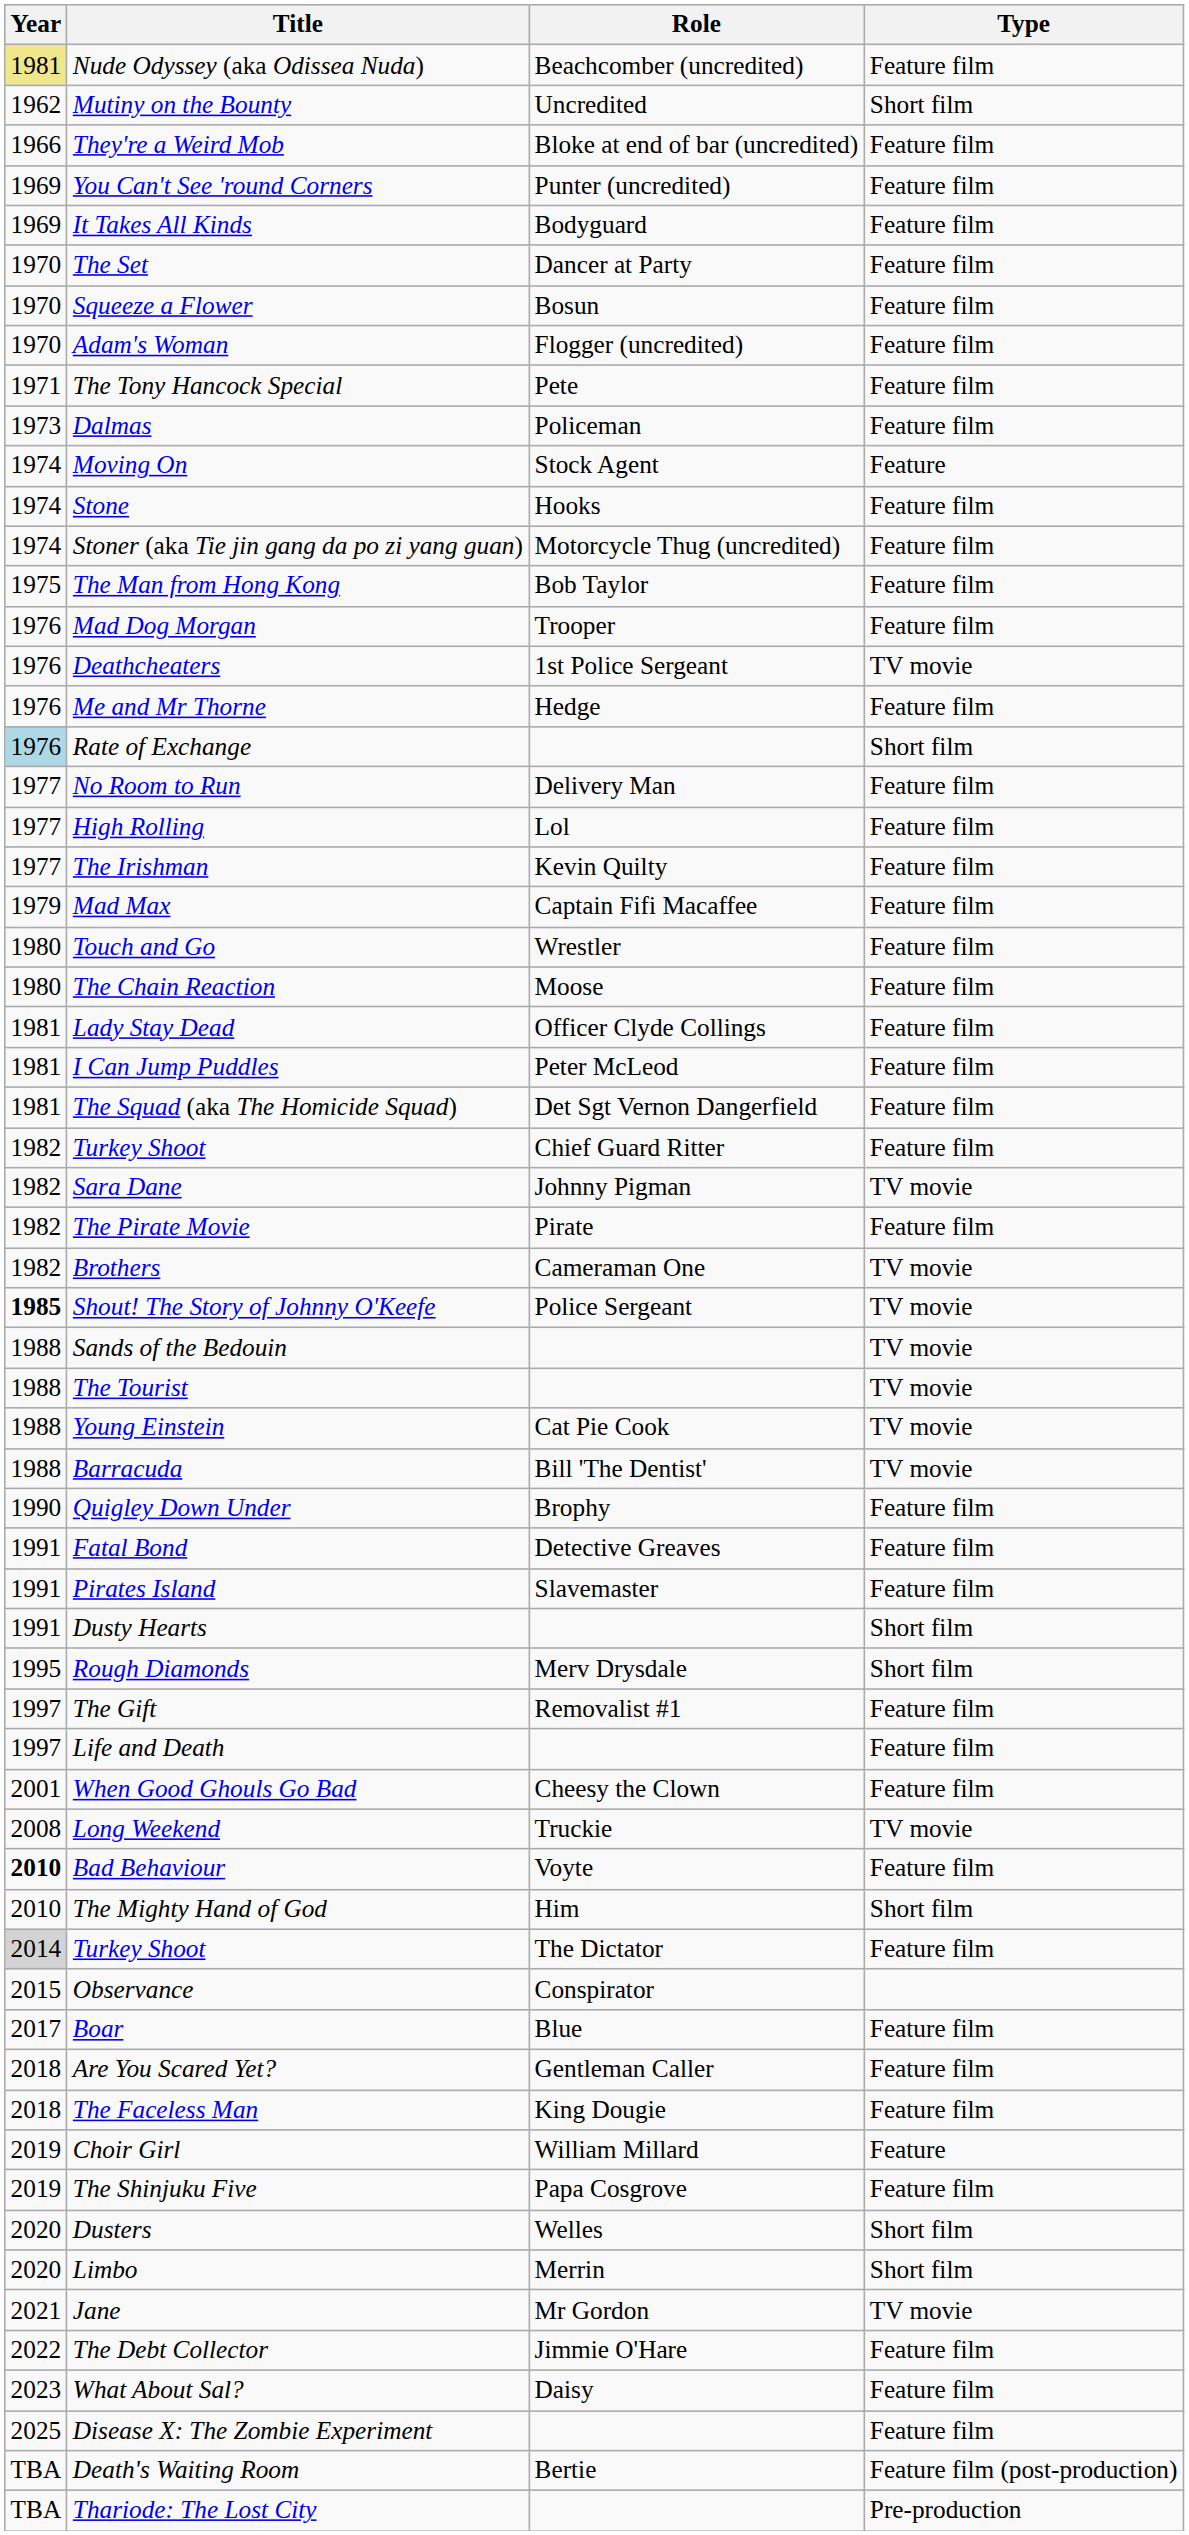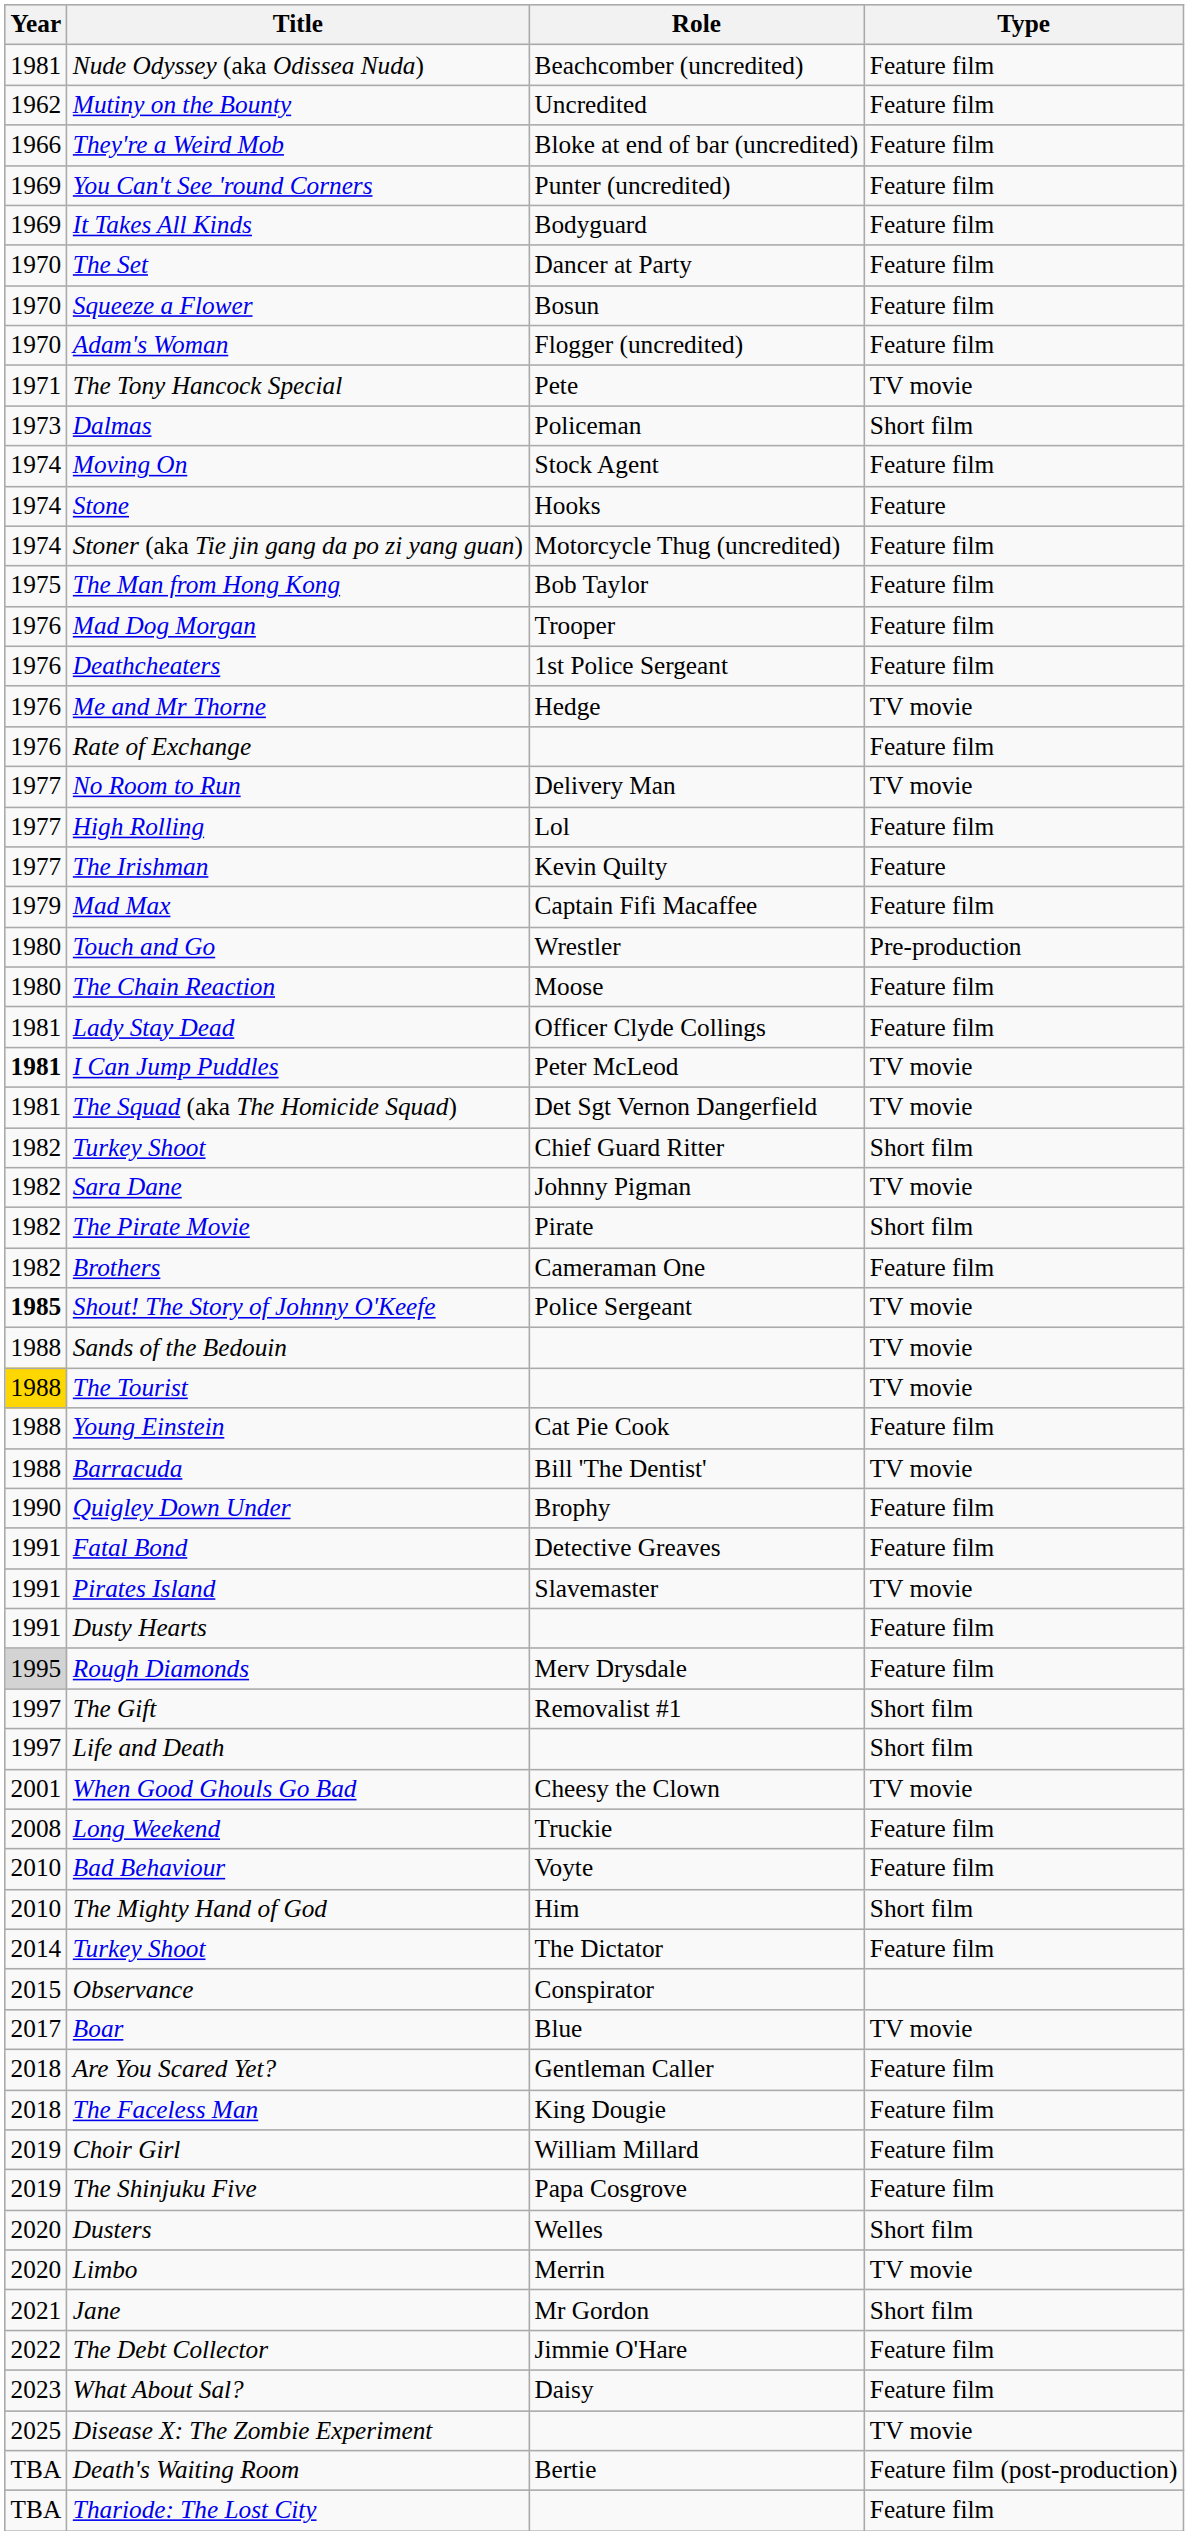Nude Odyssey (aka Odissea Nuda) | Year: khaki background -> no background
Mutiny on the Bounty | Type: Short film -> Feature film
The Tony Hancock Special | Type: Feature film -> TV movie
Dalmas | Type: Feature film -> Short film
Moving On | Type: Feature -> Feature film
Stone | Type: Feature film -> Feature
Deathcheaters | Type: TV movie -> Feature film
Me and Mr Thorne | Type: Feature film -> TV movie
Rate of Exchange | Year: lightblue background -> no background
Rate of Exchange | Type: Short film -> Feature film
No Room to Run | Type: Feature film -> TV movie
The Irishman | Type: Feature film -> Feature
Touch and Go | Type: Feature film -> Pre-production
I Can Jump Puddles | Year: normal -> bold
I Can Jump Puddles | Type: Feature film -> TV movie
The Squad (aka The Homicide Squad) | Type: Feature film -> TV movie
Turkey Shoot / Chief Guard Ritter | Type: Feature film -> Short film
The Pirate Movie | Type: Feature film -> Short film
Brothers | Type: TV movie -> Feature film
The Tourist | Year: no background -> gold background
Young Einstein | Type: TV movie -> Feature film
Pirates Island | Type: Feature film -> TV movie
Dusty Hearts | Type: Short film -> Feature film
Rough Diamonds | Year: no background -> lightgrey background
Rough Diamonds | Type: Short film -> Feature film
The Gift | Type: Feature film -> Short film
Life and Death | Type: Feature film -> Short film
When Good Ghouls Go Bad | Type: Feature film -> TV movie
Long Weekend | Type: TV movie -> Feature film
Bad Behaviour | Year: bold -> normal
Turkey Shoot / The Dictator | Year: lightgrey background -> no background
Boar | Type: Feature film -> TV movie
Choir Girl | Type: Feature -> Feature film
Limbo | Type: Short film -> TV movie
Jane | Type: TV movie -> Short film
Disease X: The Zombie Experiment | Type: Feature film -> TV movie
Thariode: The Lost City | Type: Pre-production -> Feature film
